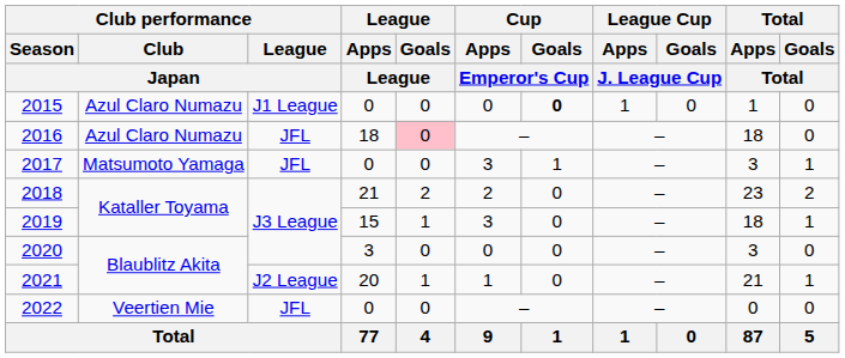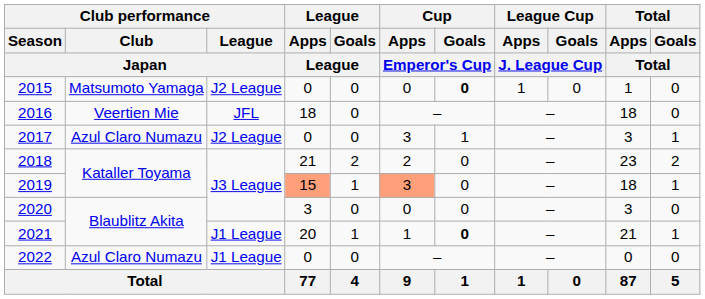2015 | Club performance / Club / Japan: Azul Claro Numazu -> Matsumoto Yamaga
2015 | Club performance / League / Japan: J1 League -> J2 League
2016 | Club performance / Club / Japan: Azul Claro Numazu -> Veertien Mie
2016 | League / Goals / League: pink background -> no background
2017 | Club performance / Club / Japan: Matsumoto Yamaga -> Azul Claro Numazu
2017 | Club performance / League / Japan: JFL -> J2 League
2019 | League / Apps / League: no background -> lightsalmon background
2019 | Cup / Apps / Emperor's Cup: no background -> lightsalmon background
2021 | Club performance / League / Japan: J2 League -> J1 League
2021 | Cup / Goals / Emperor's Cup: normal -> bold
2022 | Club performance / Club / Japan: Veertien Mie -> Azul Claro Numazu
2022 | Club performance / League / Japan: JFL -> J1 League
